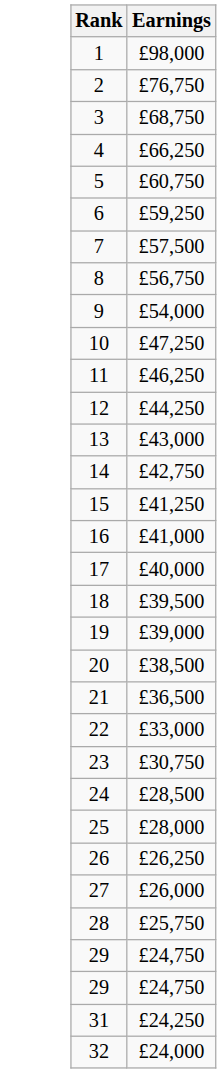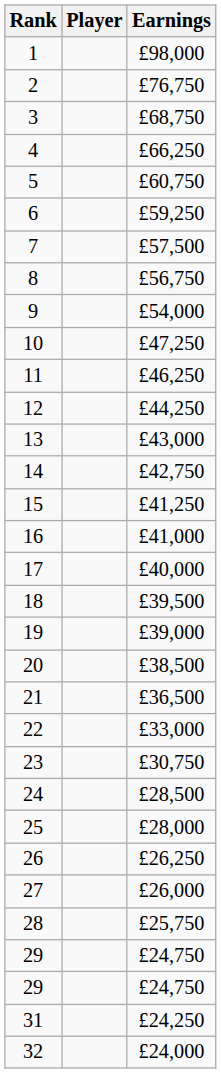+ column: Player
